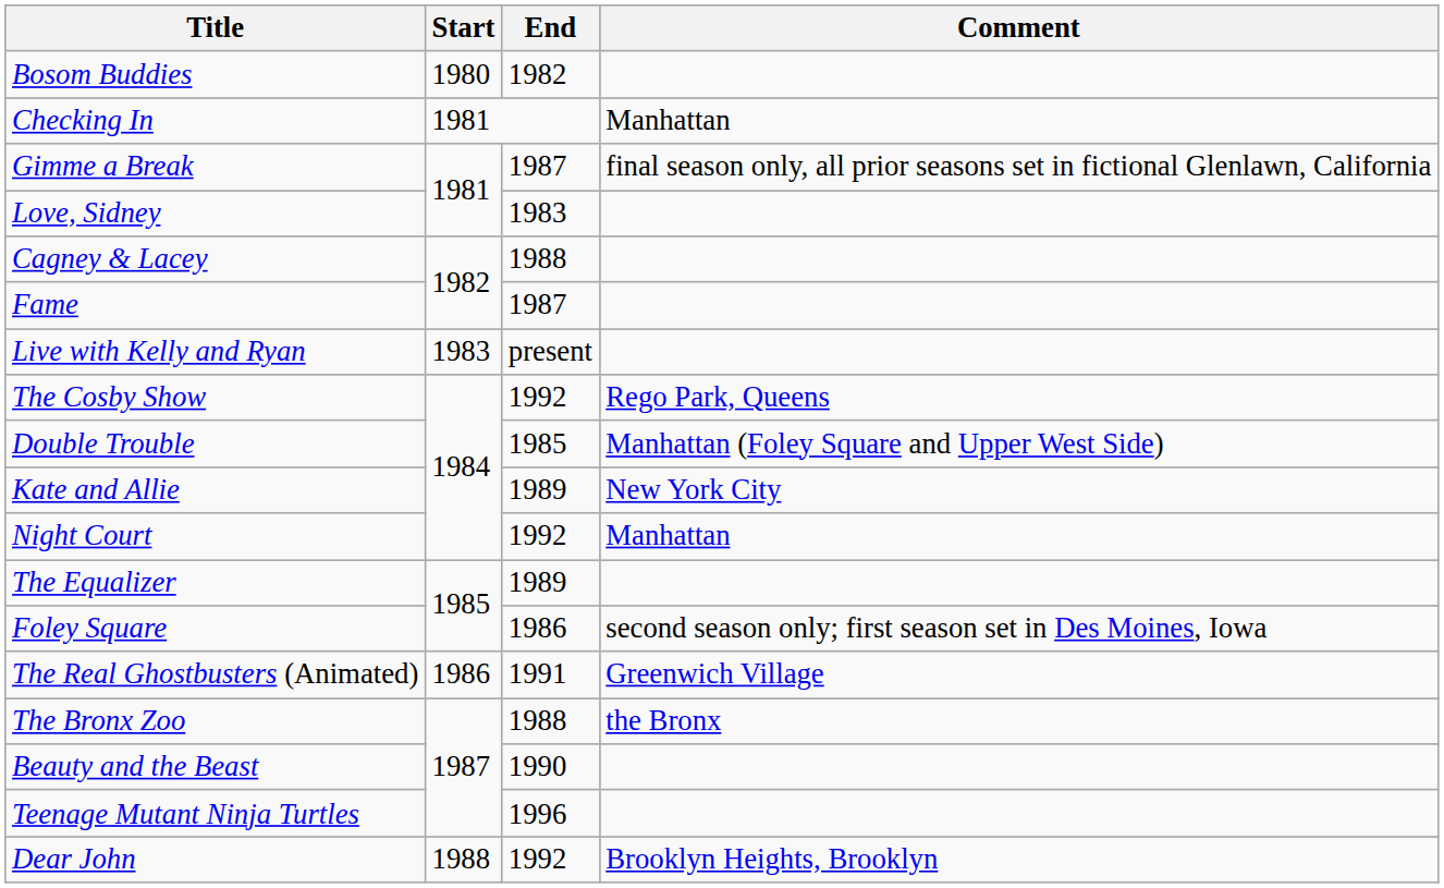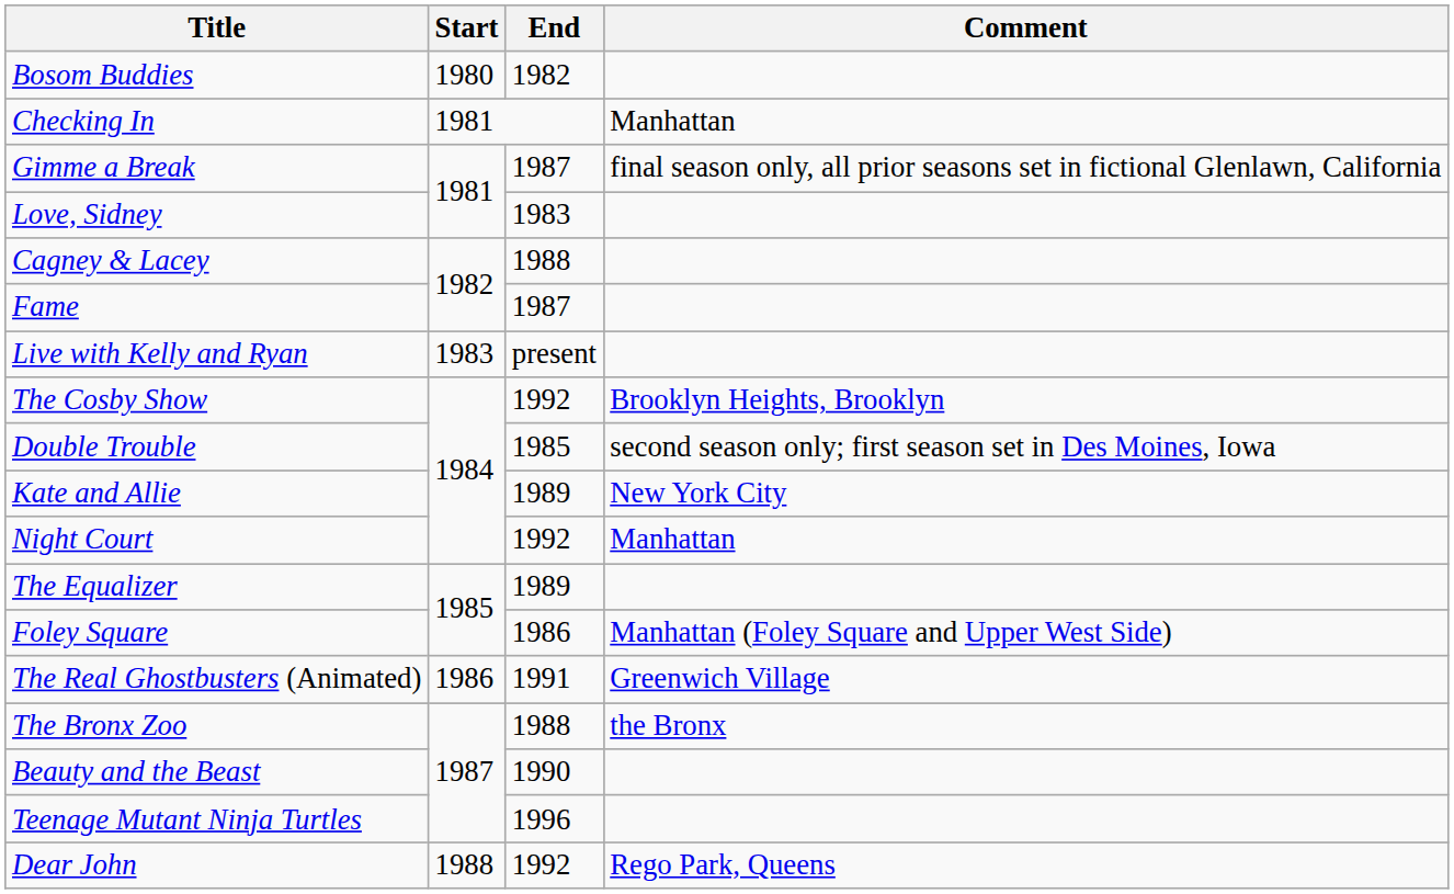The Cosby Show | Comment: Rego Park, Queens -> Brooklyn Heights, Brooklyn
Double Trouble | Comment: Manhattan (Foley Square and Upper West Side) -> second season only; first season set in Des Moines, Iowa
Foley Square | Comment: second season only; first season set in Des Moines, Iowa -> Manhattan (Foley Square and Upper West Side)
Dear John | Comment: Brooklyn Heights, Brooklyn -> Rego Park, Queens
